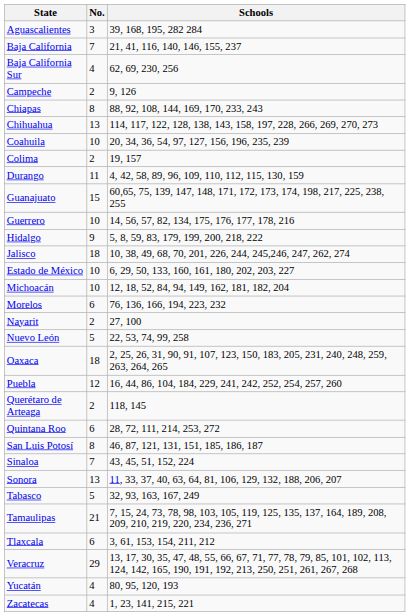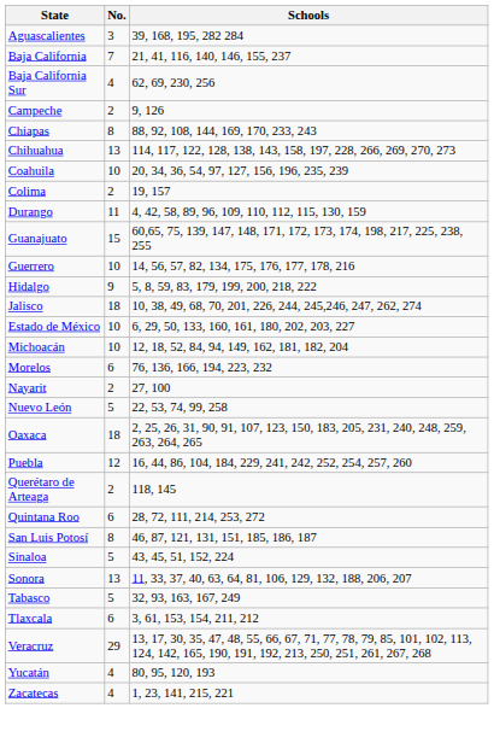Sinaloa | No.: 7 -> 5
- row: Tamaulipas | 21 | 7, 15, 24, 73, 78, 98, 103, 105, 119, 125, 135, 137, 164, 189, 208, 209, 210, 219, 220, 234, 236, 271
